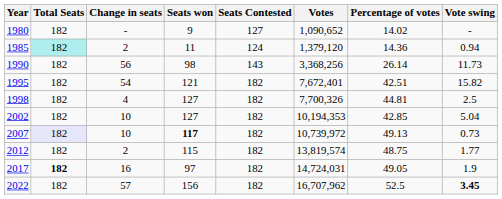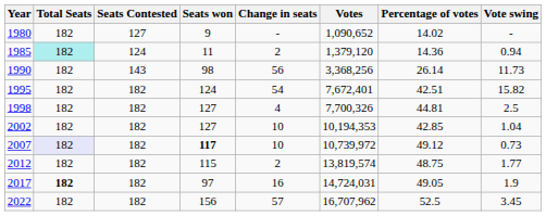columns swapped: Seats Contested <-> Change in seats
1995 | Seats won: 121 -> 124
2002 | Vote swing: 5.04 -> 1.04
2007 | Percentage of votes: 49.13 -> 49.12
2022 | Vote swing: bold -> normal
